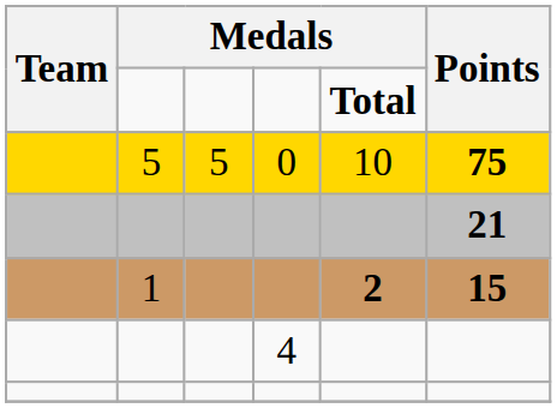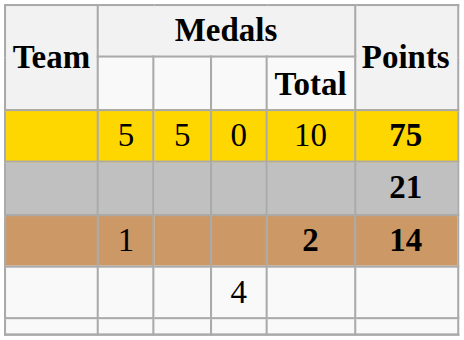1 | Points: 15 -> 14
